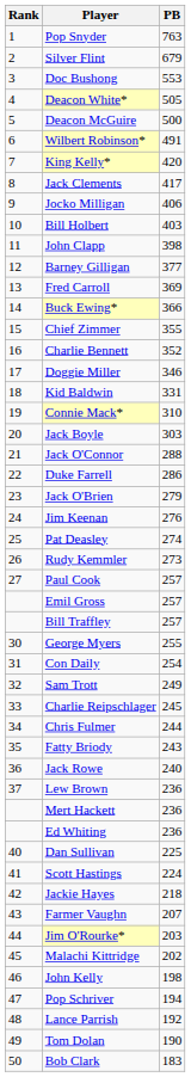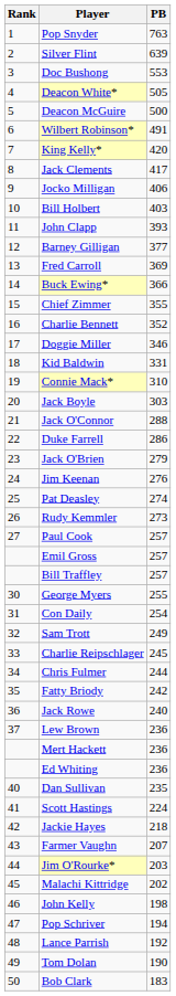Silver Flint | PB: 679 -> 639
John Clapp | PB: 398 -> 393
Fatty Briody | PB: 243 -> 242
Dan Sullivan | PB: 225 -> 235
